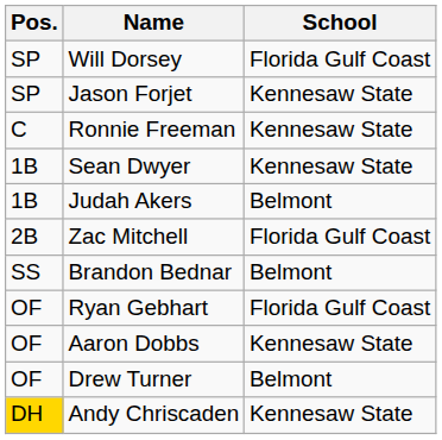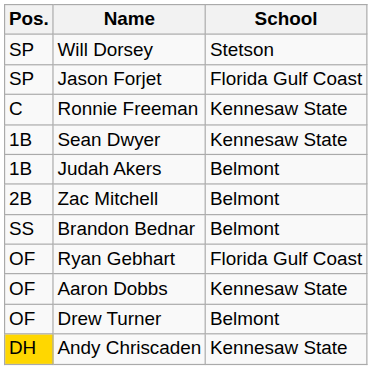Will Dorsey | School: Florida Gulf Coast -> Stetson
Jason Forjet | School: Kennesaw State -> Florida Gulf Coast
Zac Mitchell | School: Florida Gulf Coast -> Belmont
